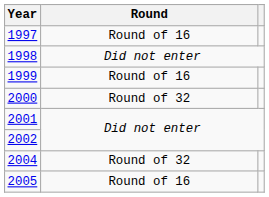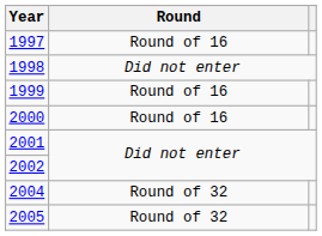2000 | Round: Round of 32 -> Round of 16
2005 | Round: Round of 16 -> Round of 32
